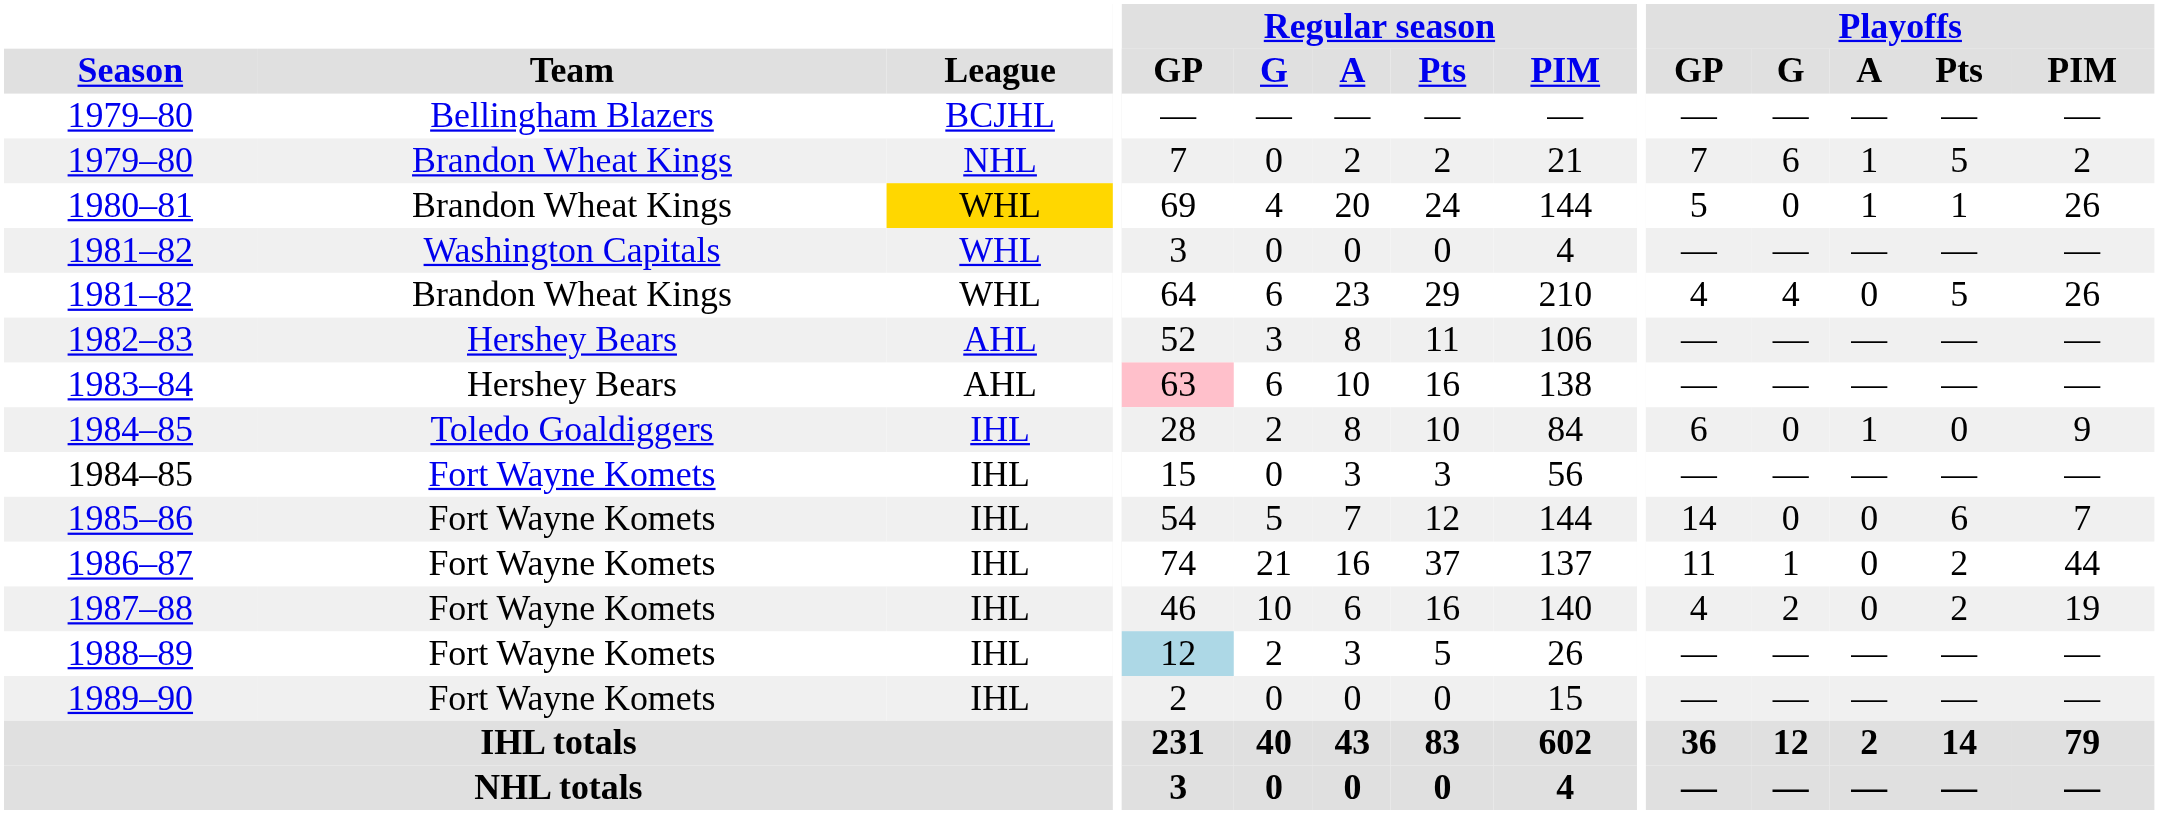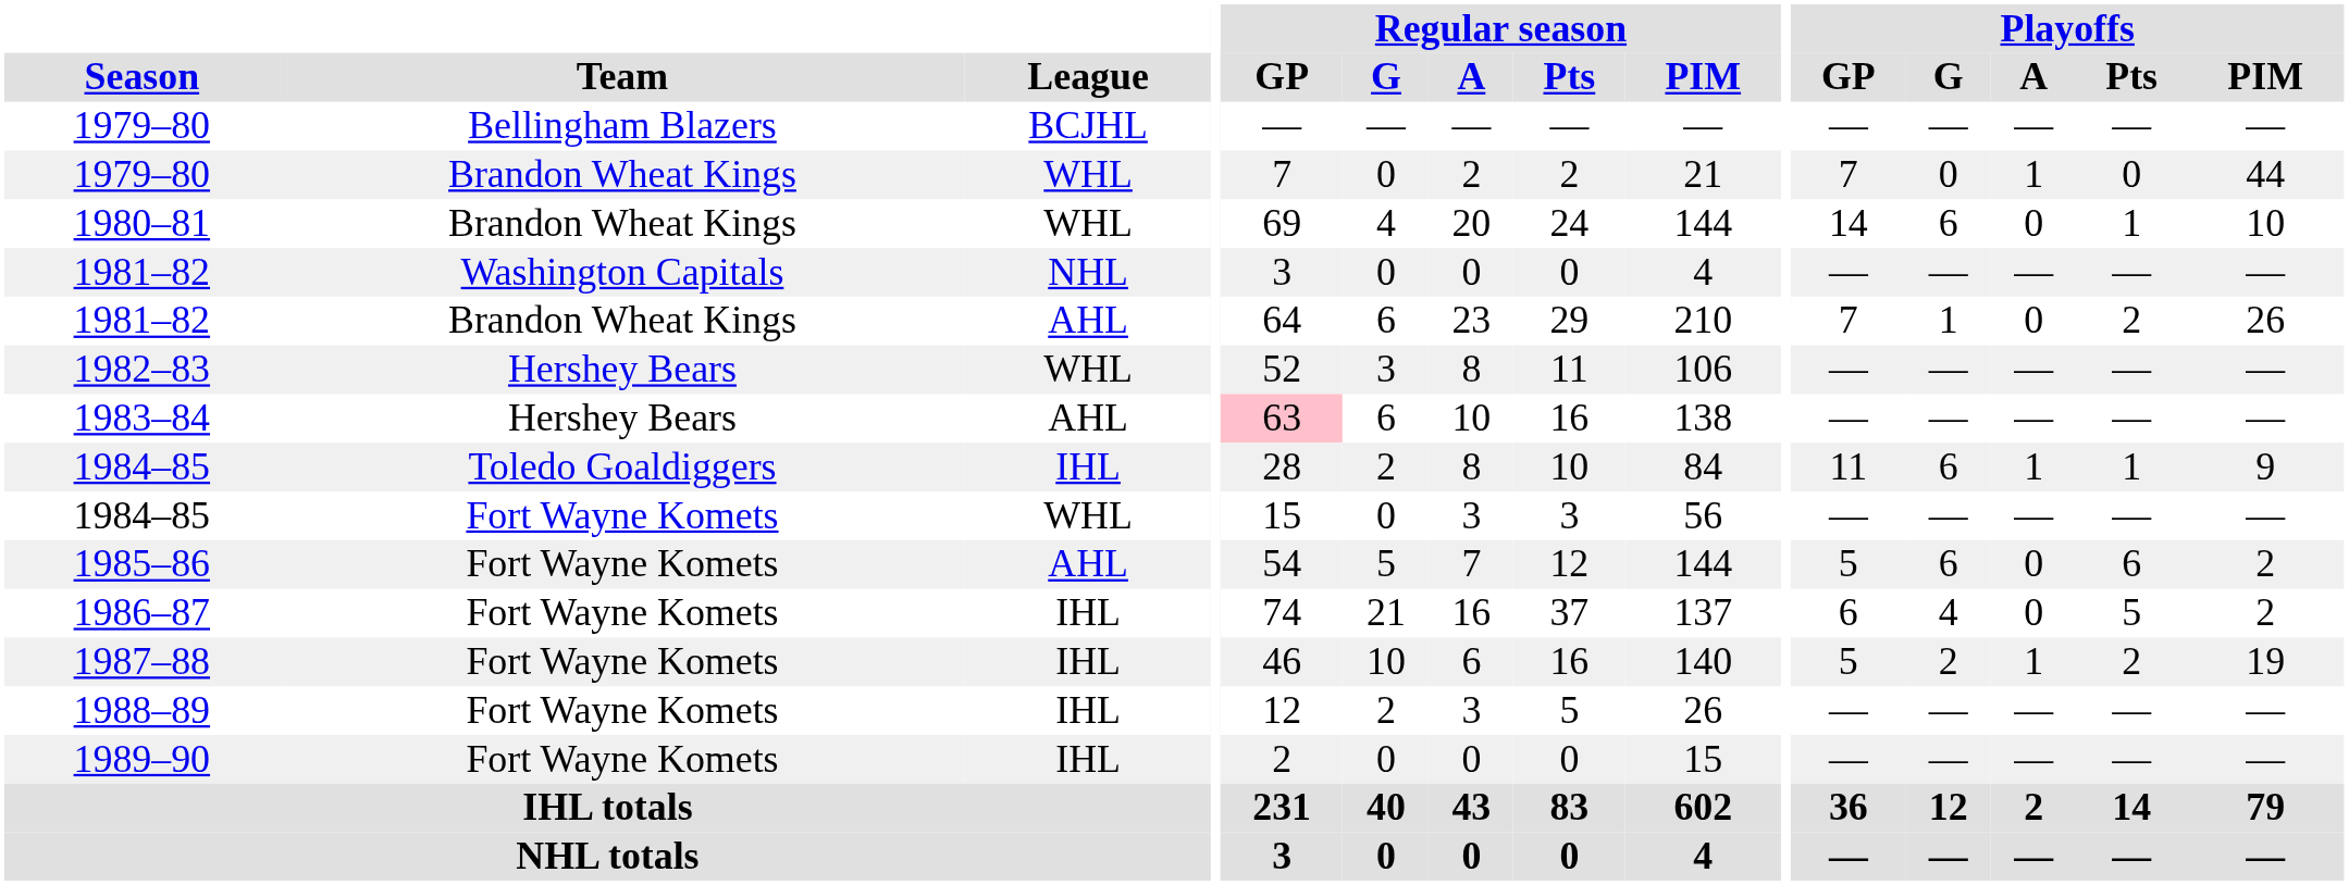1979–80 / Brandon Wheat Kings | League: NHL -> WHL
1979–80 / Brandon Wheat Kings | Playoffs / G: 6 -> 0
1979–80 / Brandon Wheat Kings | Playoffs / Pts: 5 -> 0
1979–80 / Brandon Wheat Kings | Playoffs / PIM: 2 -> 44
1980–81 | League: gold background -> no background
1980–81 | Playoffs / GP: 5 -> 14
1980–81 | Playoffs / G: 0 -> 6
1980–81 | Playoffs / A: 1 -> 0
1980–81 | Playoffs / PIM: 26 -> 10
1981–82 / Washington Capitals | League: WHL -> NHL
1981–82 / Brandon Wheat Kings | League: WHL -> AHL
1981–82 / Brandon Wheat Kings | Playoffs / GP: 4 -> 7
1981–82 / Brandon Wheat Kings | Playoffs / G: 4 -> 1
1981–82 / Brandon Wheat Kings | Playoffs / Pts: 5 -> 2
1982–83 | League: AHL -> WHL
1984–85 / Toledo Goaldiggers | Playoffs / GP: 6 -> 11
1984–85 / Toledo Goaldiggers | Playoffs / G: 0 -> 6
1984–85 / Toledo Goaldiggers | Playoffs / Pts: 0 -> 1
1984–85 / Fort Wayne Komets | League: IHL -> WHL
1985–86 | League: IHL -> AHL
1985–86 | Playoffs / GP: 14 -> 5
1985–86 | Playoffs / G: 0 -> 6
1985–86 | Playoffs / PIM: 7 -> 2
1986–87 | Playoffs / GP: 11 -> 6
1986–87 | Playoffs / G: 1 -> 4
1986–87 | Playoffs / Pts: 2 -> 5
1986–87 | Playoffs / PIM: 44 -> 2
1987–88 | Playoffs / GP: 4 -> 5
1987–88 | Playoffs / A: 0 -> 1
1988–89 | Regular season / GP: lightblue background -> no background
